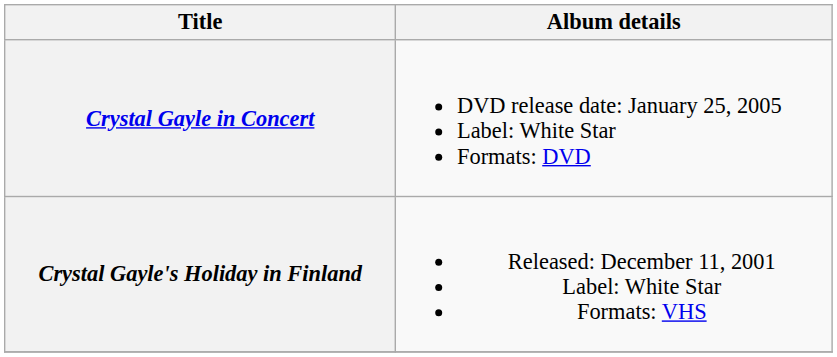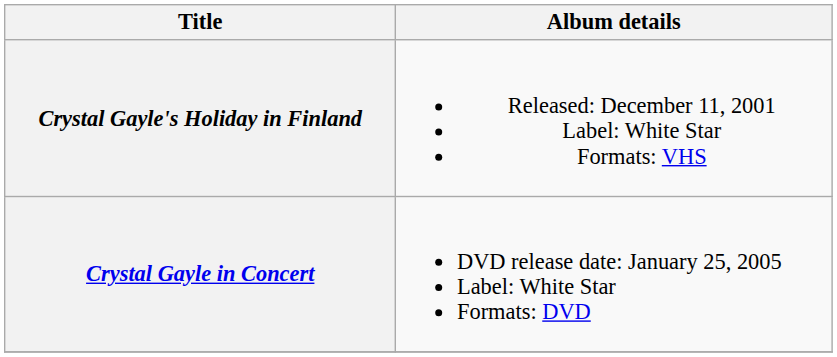rows swapped: Crystal Gayle's Holiday in Finland <-> Crystal Gayle in Concert
